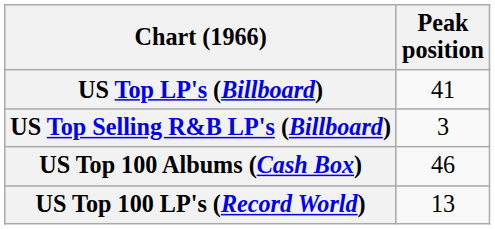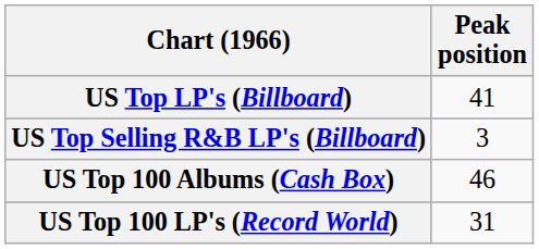US Top 100 LP's (Record World) | Peak position: 13 -> 31
